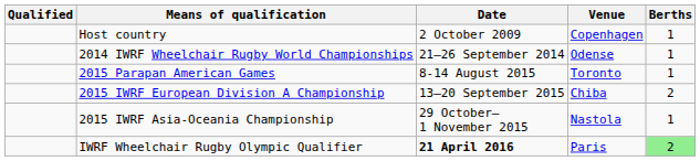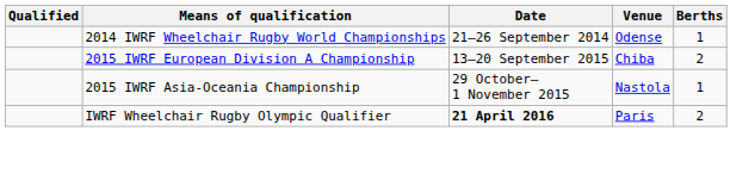- row: Host country | 2 October 2009 | Copenhagen | 1
- row: 2015 Parapan American Games | 8-14 August 2015 | Toronto | 1
IWRF Wheelchair Rugby Olympic Qualifier | Berths: lightgreen background -> no background
